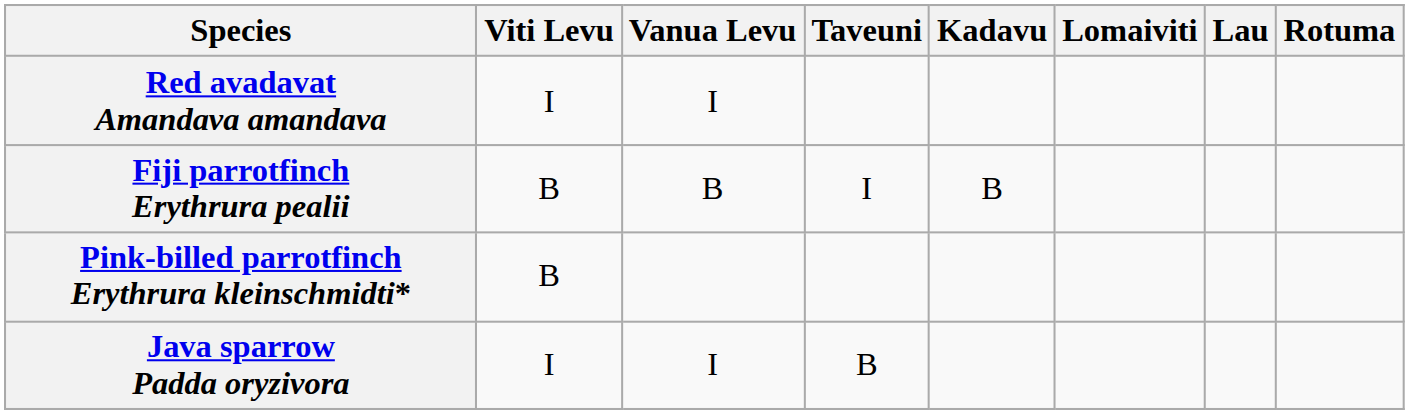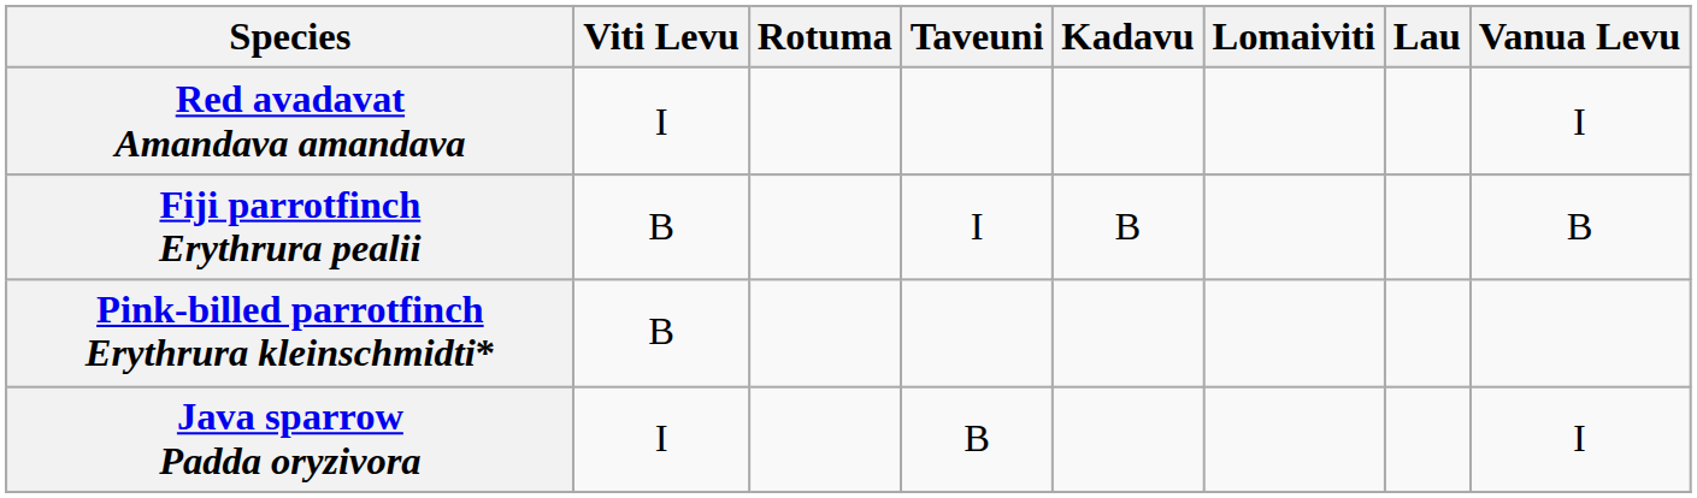columns swapped: Vanua Levu <-> Rotuma
